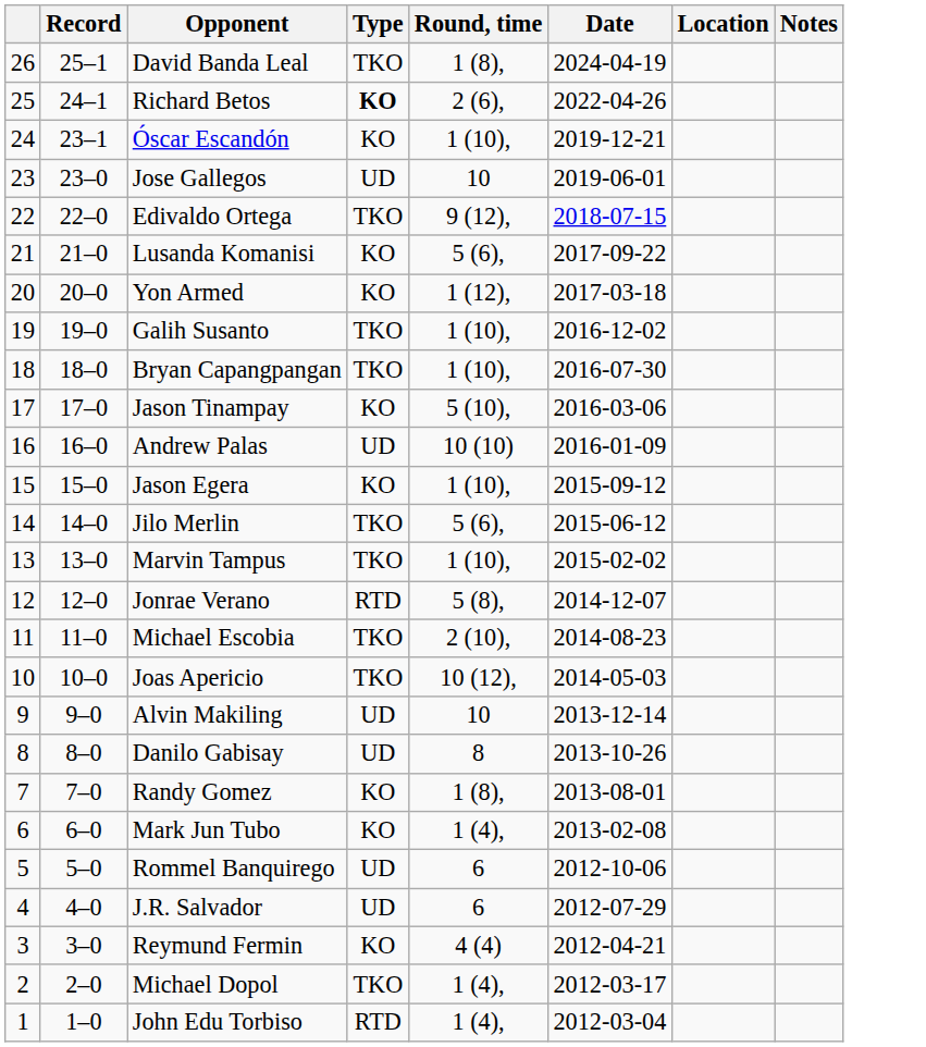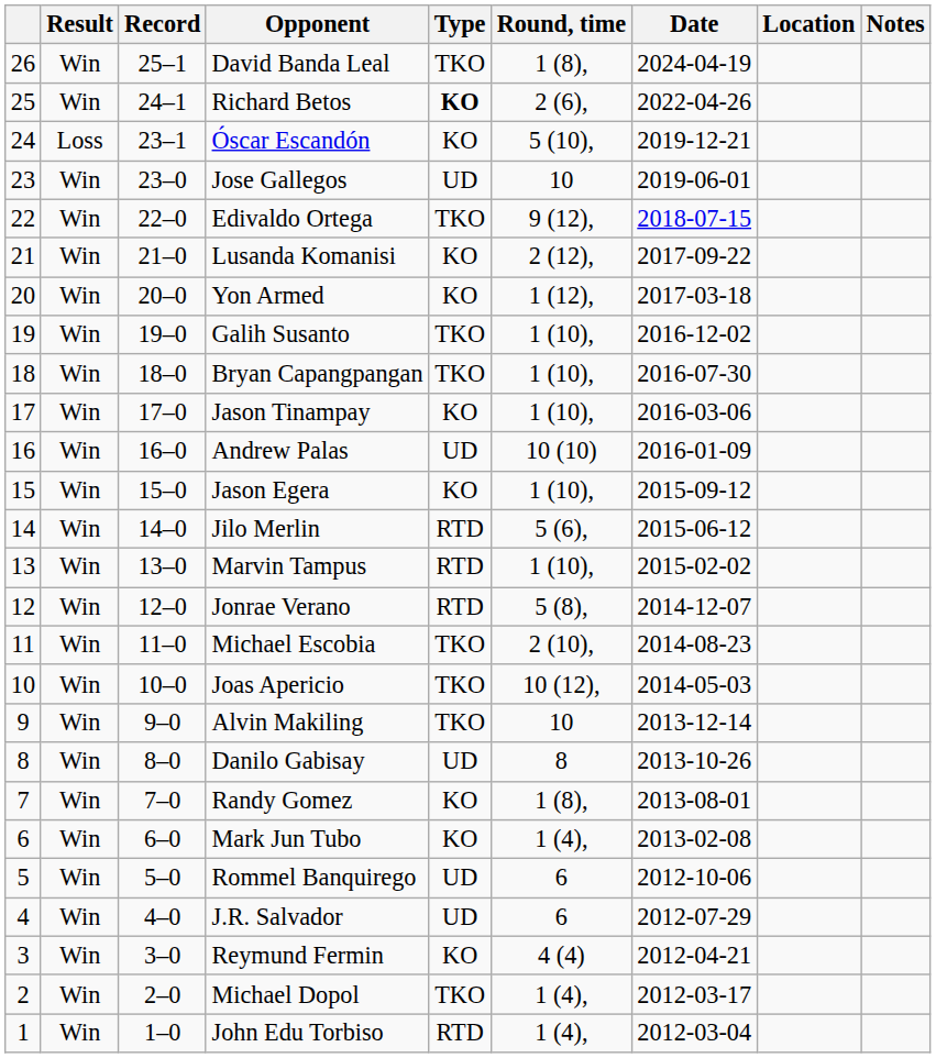+ column: Result | Win | Win | Loss | Win | Win | Win | Win | Win | Win | Win | Win | Win | Win | Win | Win | Win | Win | Win | Win | Win | Win | Win | Win | Win | Win | Win
Óscar Escandón | Round, time: 1 (10), -> 5 (10),
Lusanda Komanisi | Round, time: 5 (6), -> 2 (12),
Jason Tinampay | Round, time: 5 (10), -> 1 (10),
Jilo Merlin | Type: TKO -> RTD
Marvin Tampus | Type: TKO -> RTD
Alvin Makiling | Type: UD -> TKO
